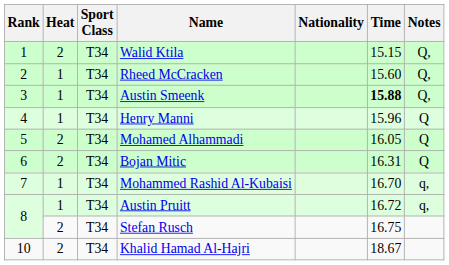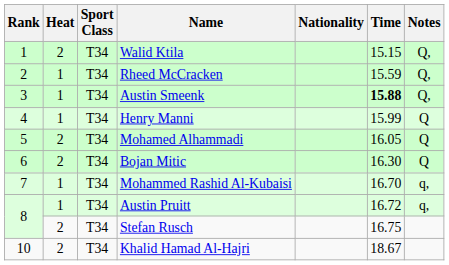Rheed McCracken | Time: 15.60 -> 15.59
Henry Manni | Time: 15.96 -> 15.99
Bojan Mitic | Time: 16.31 -> 16.30
